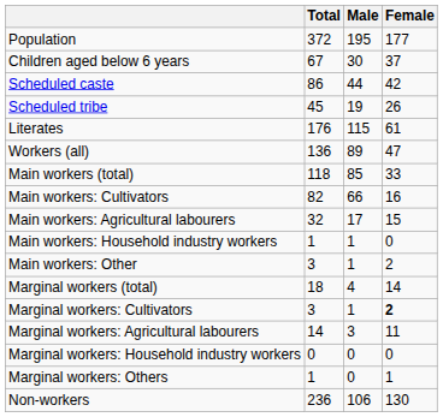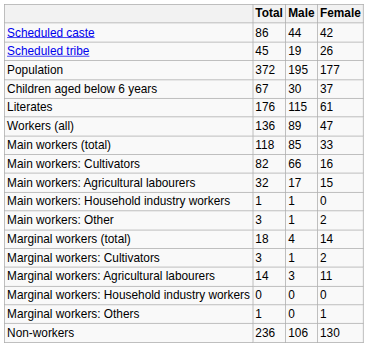rows swapped: Population <-> Scheduled caste
rows swapped: Children aged below 6 years <-> Scheduled tribe
Marginal workers: Cultivators | Female: bold -> normal
